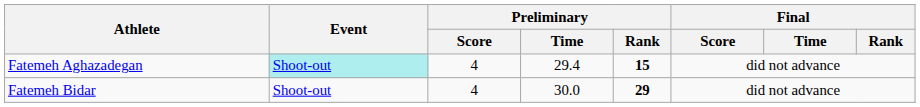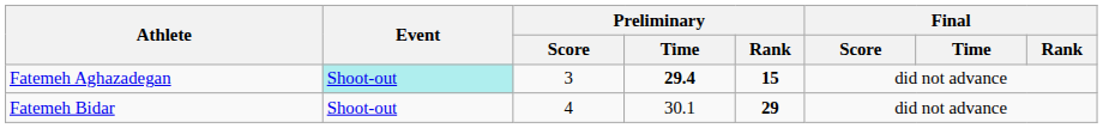Fatemeh Aghazadegan | Preliminary / Score: 4 -> 3
Fatemeh Aghazadegan | Preliminary / Time: normal -> bold
Fatemeh Bidar | Preliminary / Time: 30.0 -> 30.1
